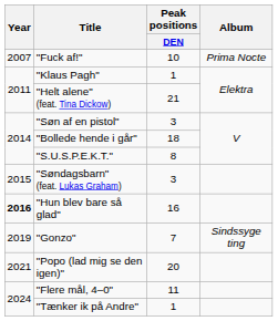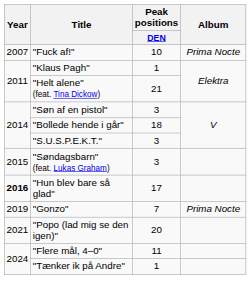"S.U.S.P.E.K.T." | Peak positions / DEN: 8 -> 3
"Hun blev bare så glad" | Peak positions / DEN: 16 -> 17
"Gonzo" | Album: Sindssyge ting -> Prima Nocte
